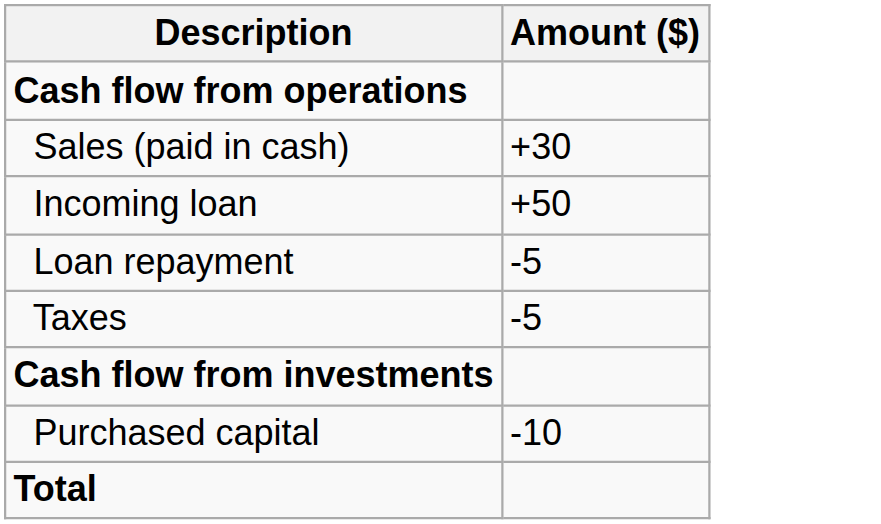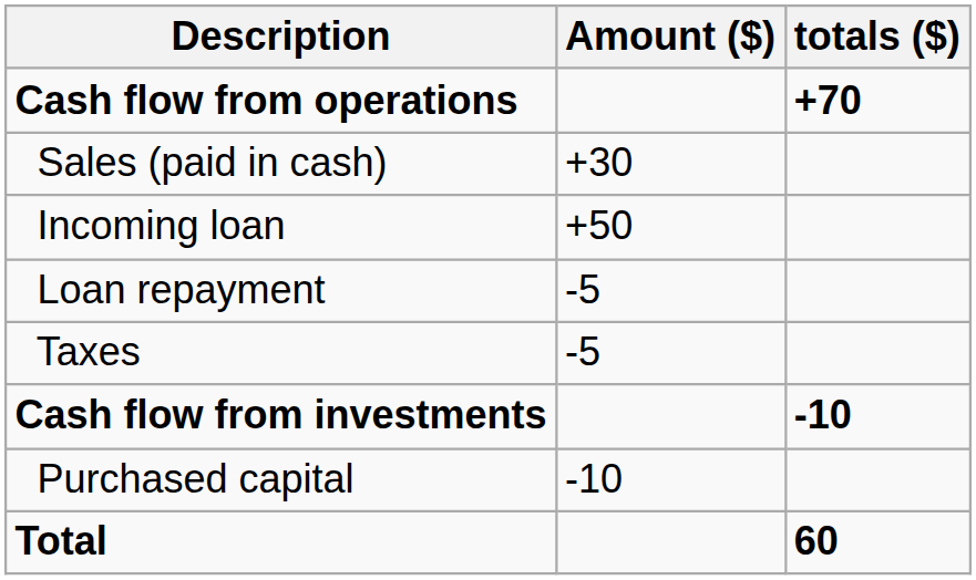+ column: totals ($) | +70 | -10 | 60
